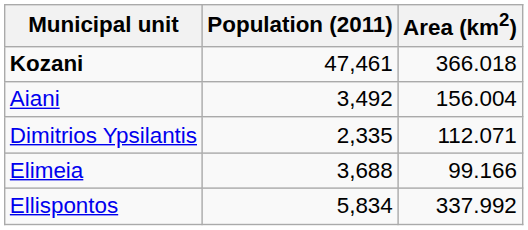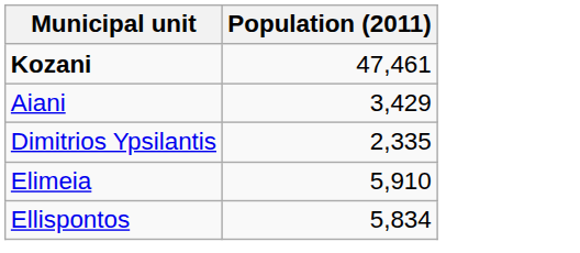- column: Area (km2) | 366.018 | 156.004 | 112.071 | 99.166 | 337.992
Aiani | Population (2011): 3,492 -> 3,429
Elimeia | Population (2011): 3,688 -> 5,910
